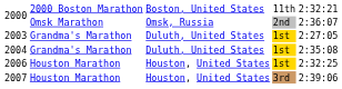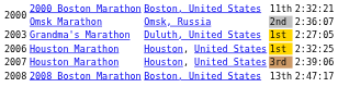- row: 2004 | Grandma's Marathon | Duluth, United States | 1st | 2:35:08
+ row: 2008 | 2008 Boston Marathon | Boston, United States | 13th | 2:47:17
